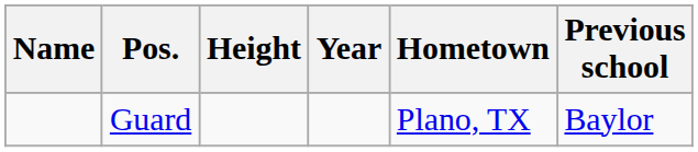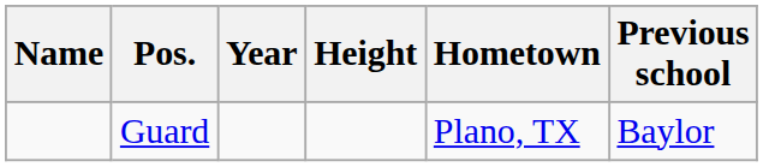columns swapped: Height <-> Year
